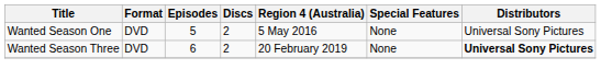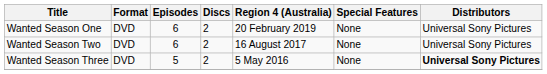Wanted Season One | Episodes: 5 -> 6
Wanted Season One | Region 4 (Australia): 5 May 2016 -> 20 February 2019
+ row: Wanted Season Two | DVD | 6 | 2 | 16 August 2017 | None | Universal Sony Pictures
Wanted Season Three | Episodes: 6 -> 5
Wanted Season Three | Region 4 (Australia): 20 February 2019 -> 5 May 2016
